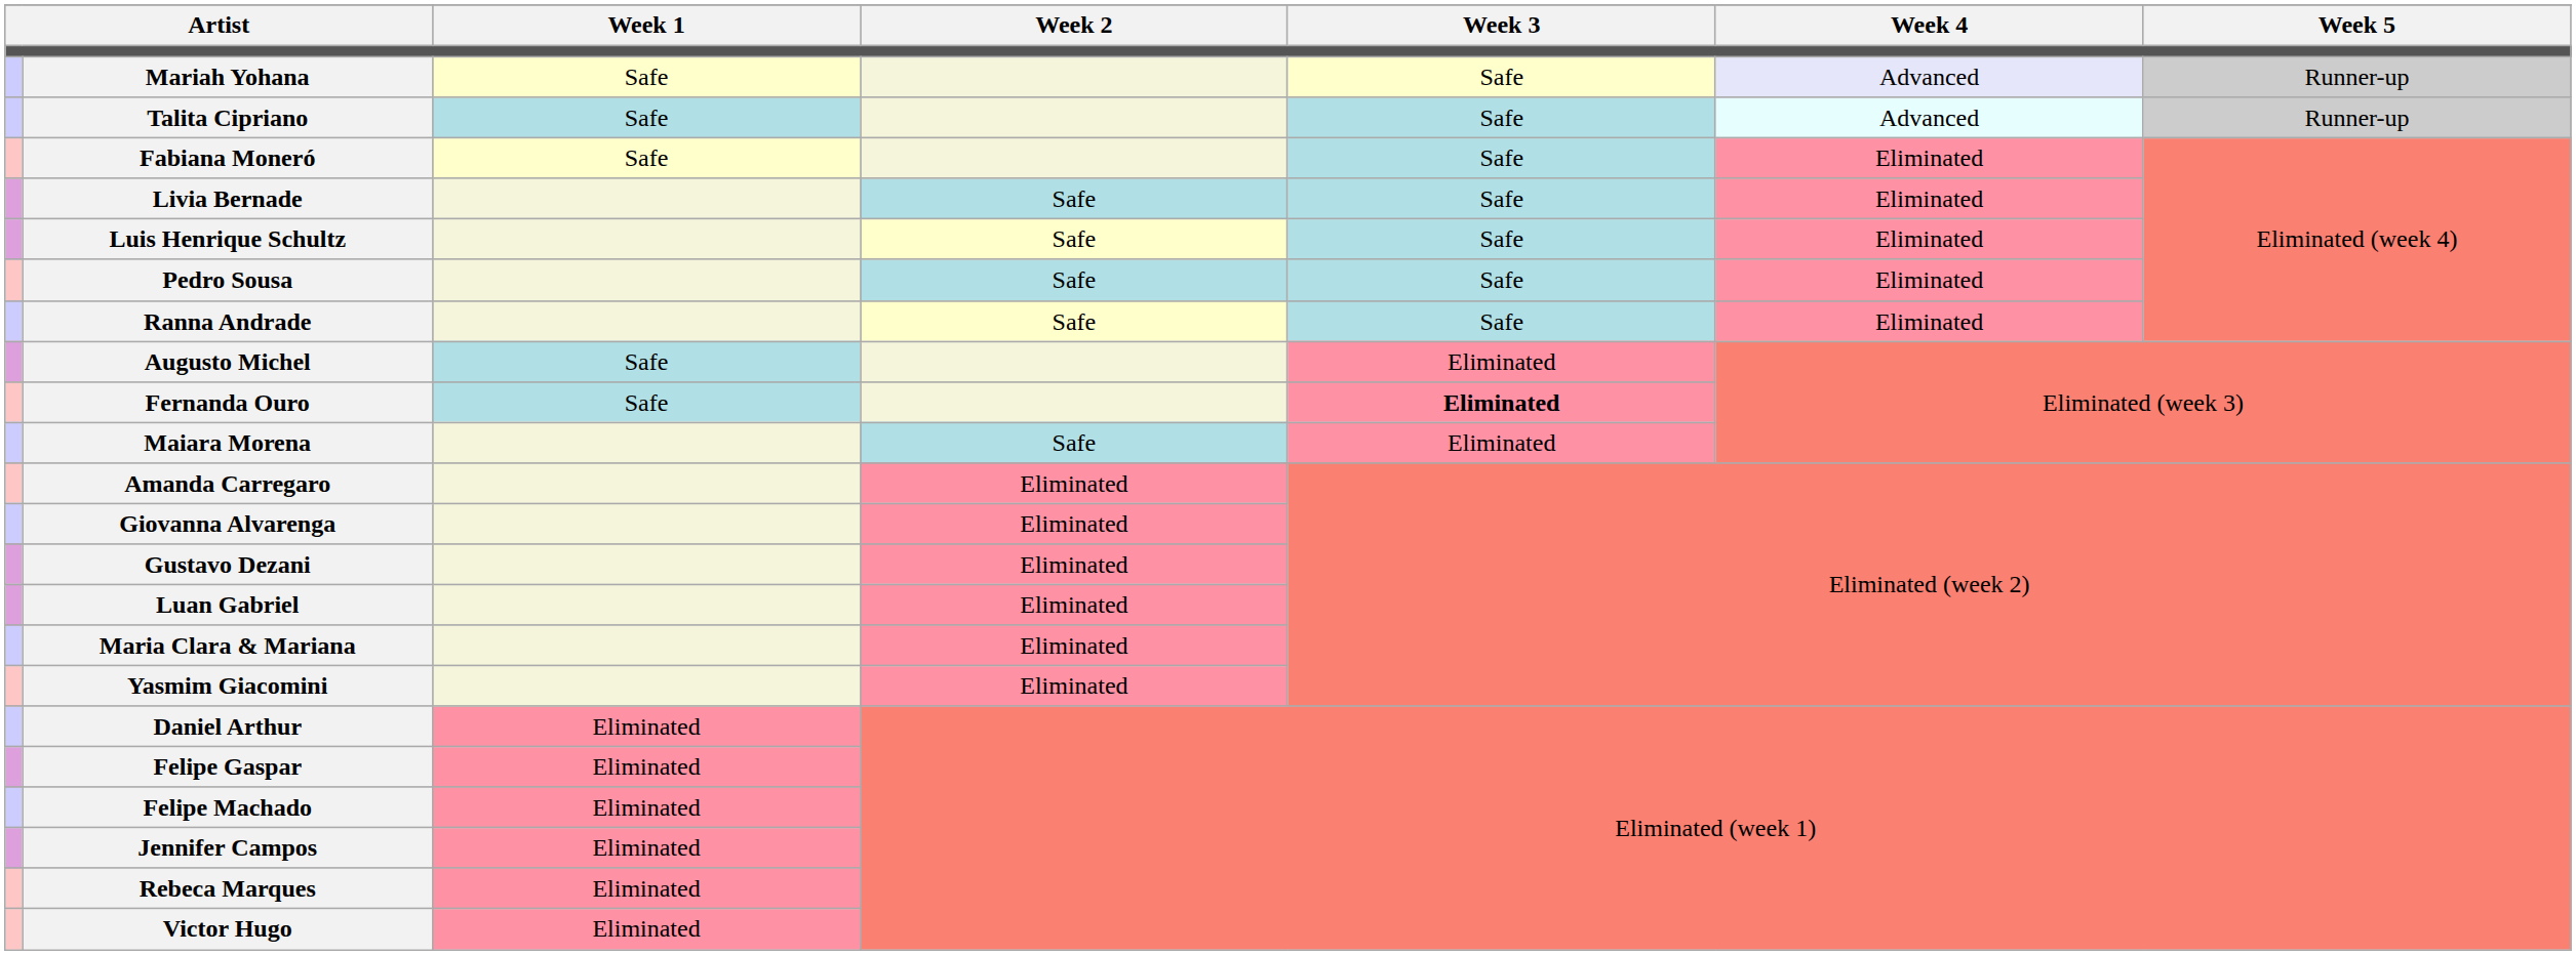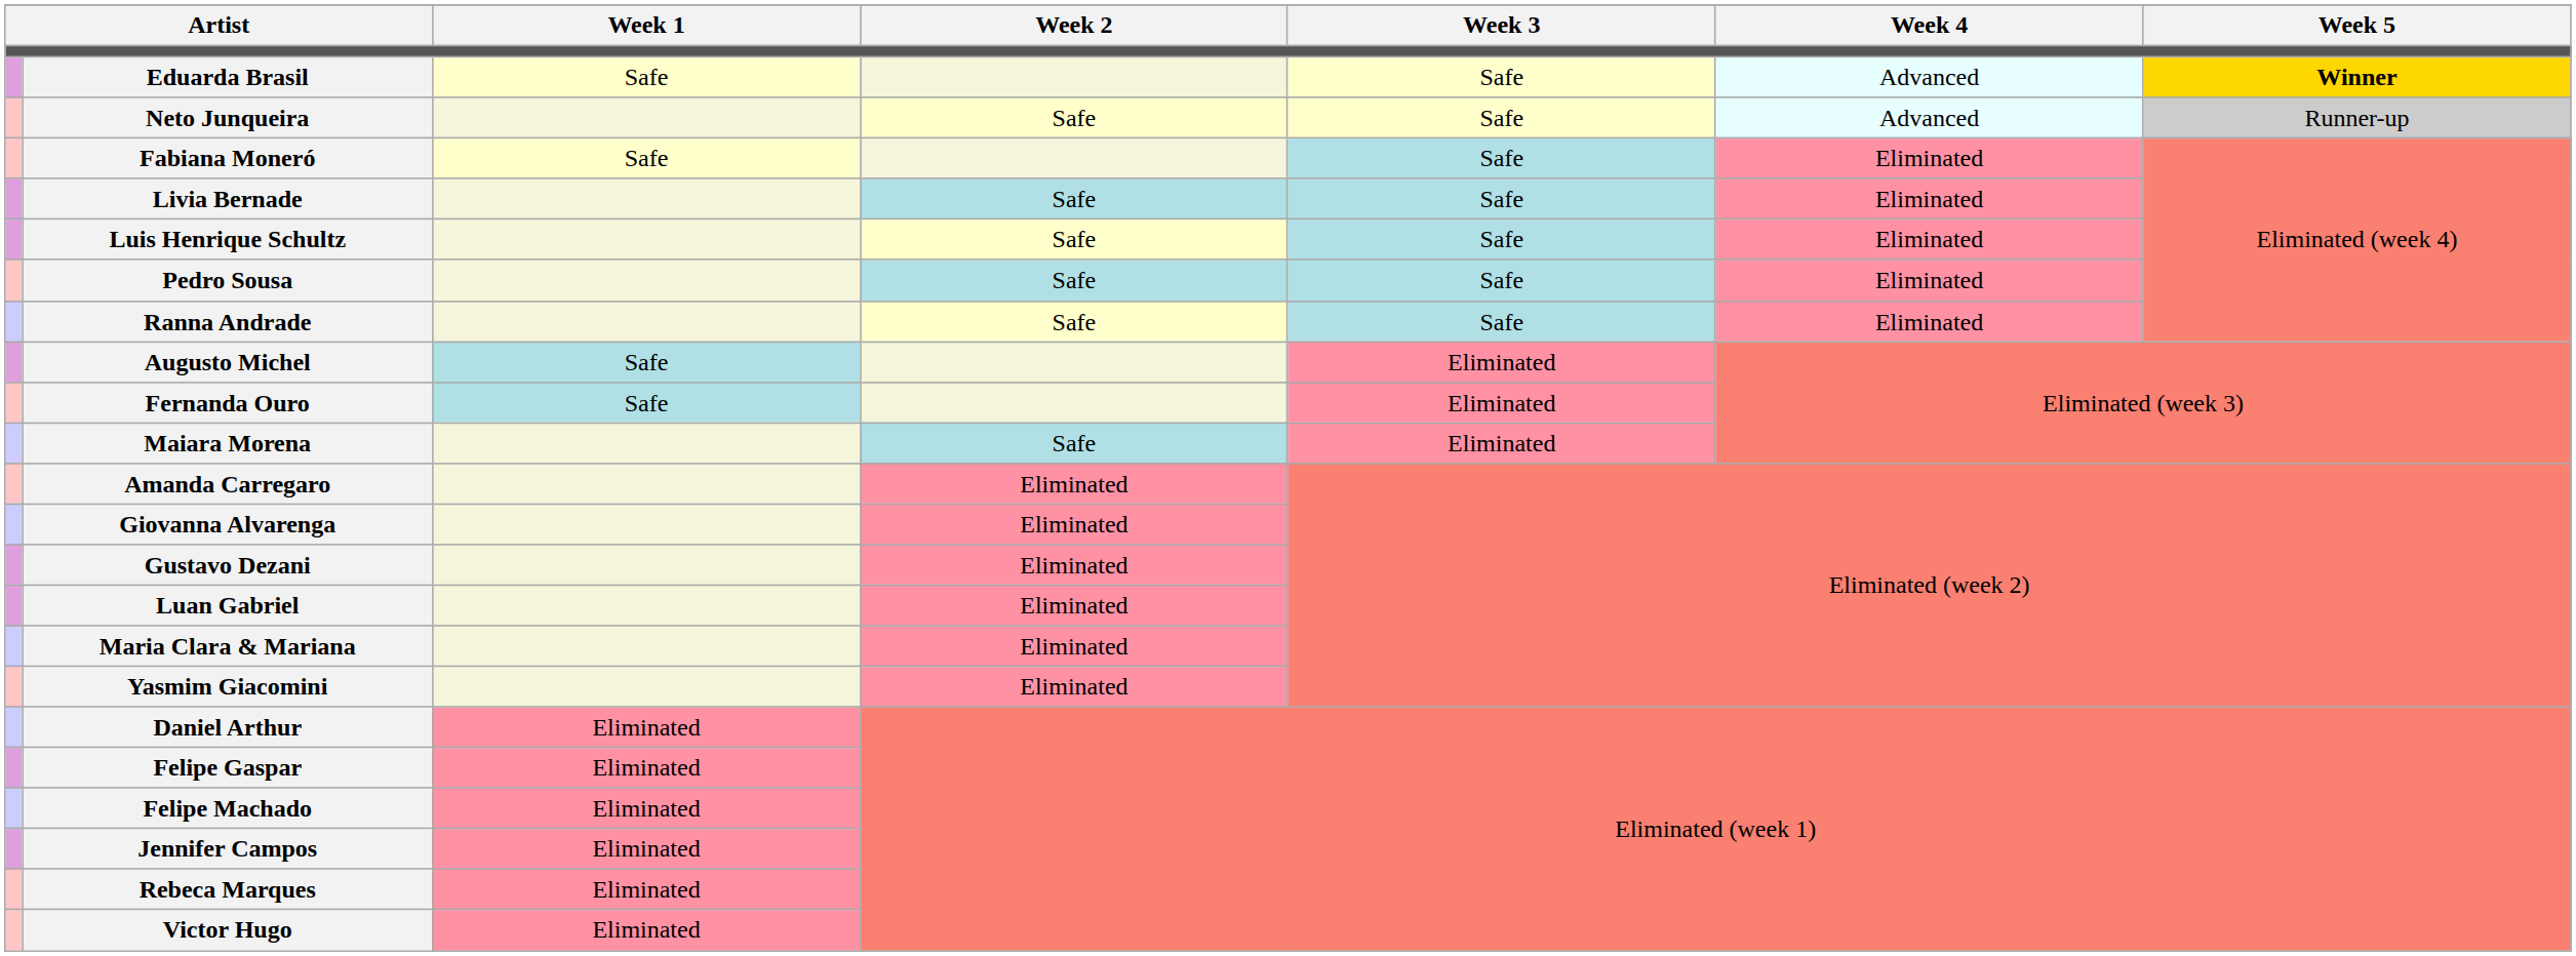+ row: Eduarda Brasil | Safe | Safe | Advanced | Winner
- row: Mariah Yohana | Safe | Safe | Advanced | Runner-up
+ row: Neto Junqueira | Safe | Safe | Advanced | Runner-up
- row: Talita Cipriano | Safe | Safe | Advanced | Runner-up
Fernanda Ouro | Week 3: bold -> normal
